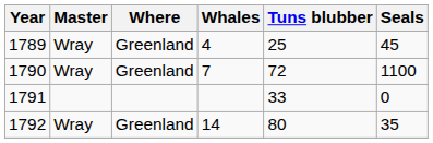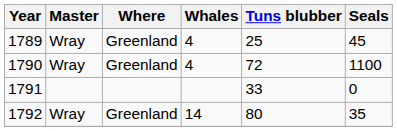1790 | Whales: 7 -> 4
